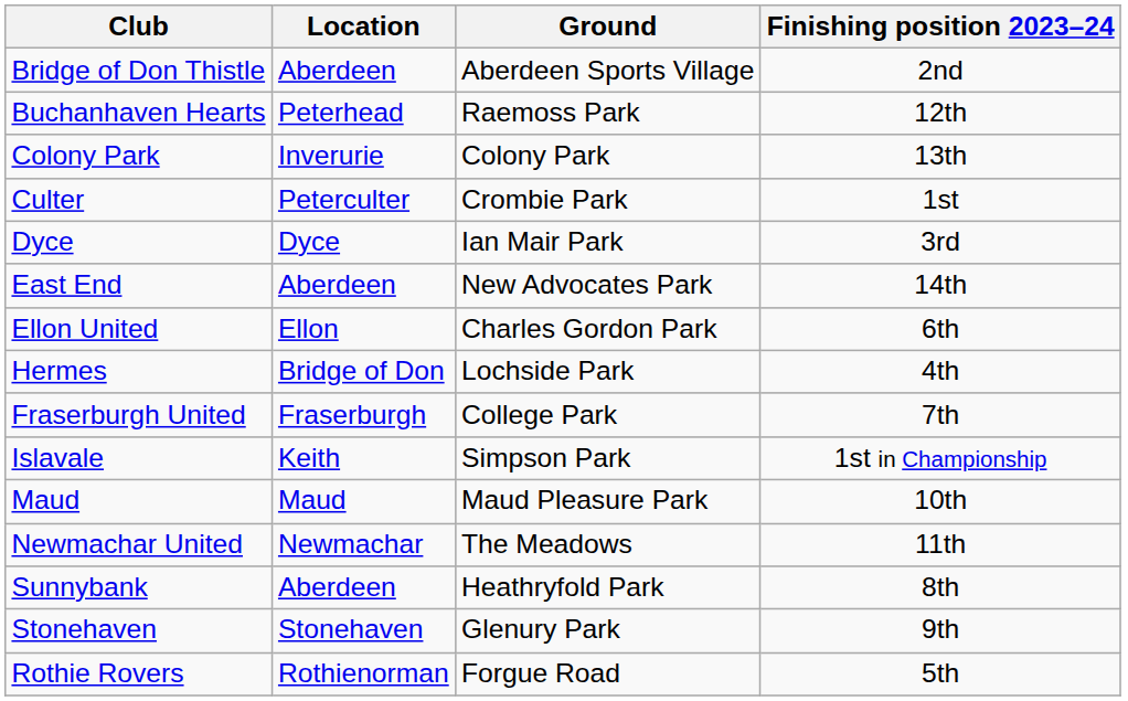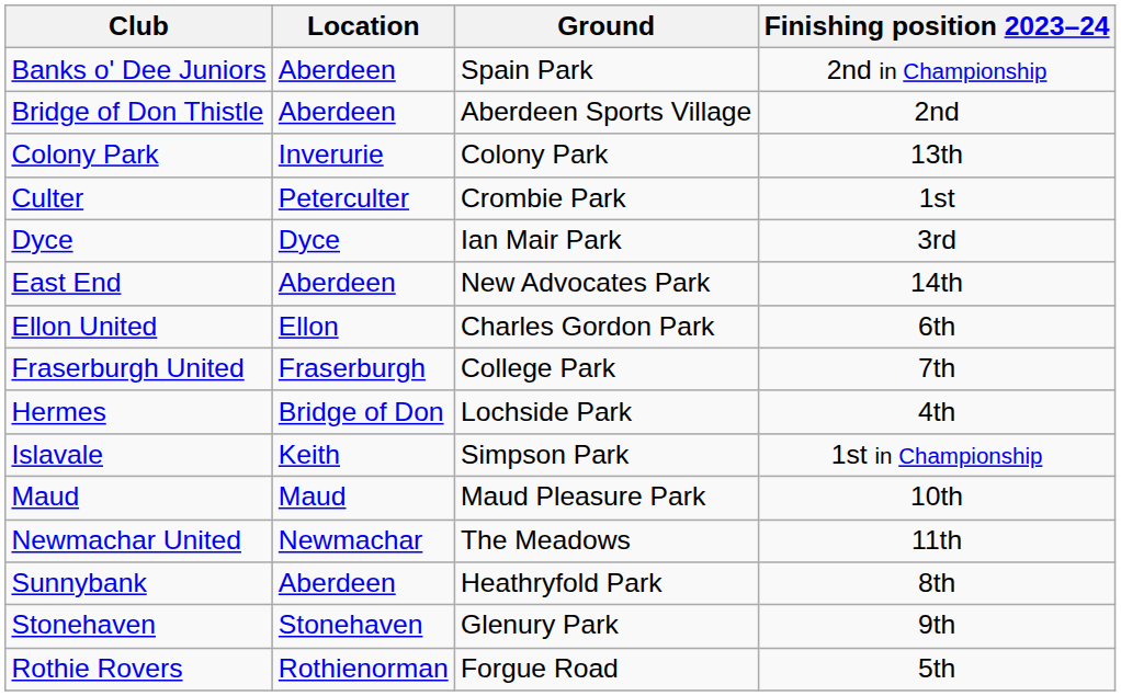+ row: Banks o' Dee Juniors | Aberdeen | Spain Park | 2nd in Championship
- row: Buchanhaven Hearts | Peterhead | Raemoss Park | 12th
rows swapped: Fraserburgh United <-> Hermes
